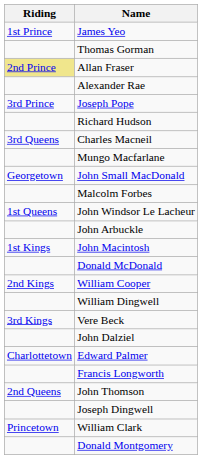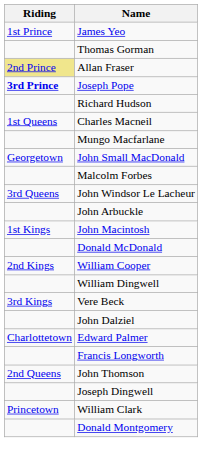- row: Alexander Rae
Joseph Pope | Riding: normal -> bold
Charles Macneil | Riding: 3rd Queens -> 1st Queens
John Windsor Le Lacheur | Riding: 1st Queens -> 3rd Queens
